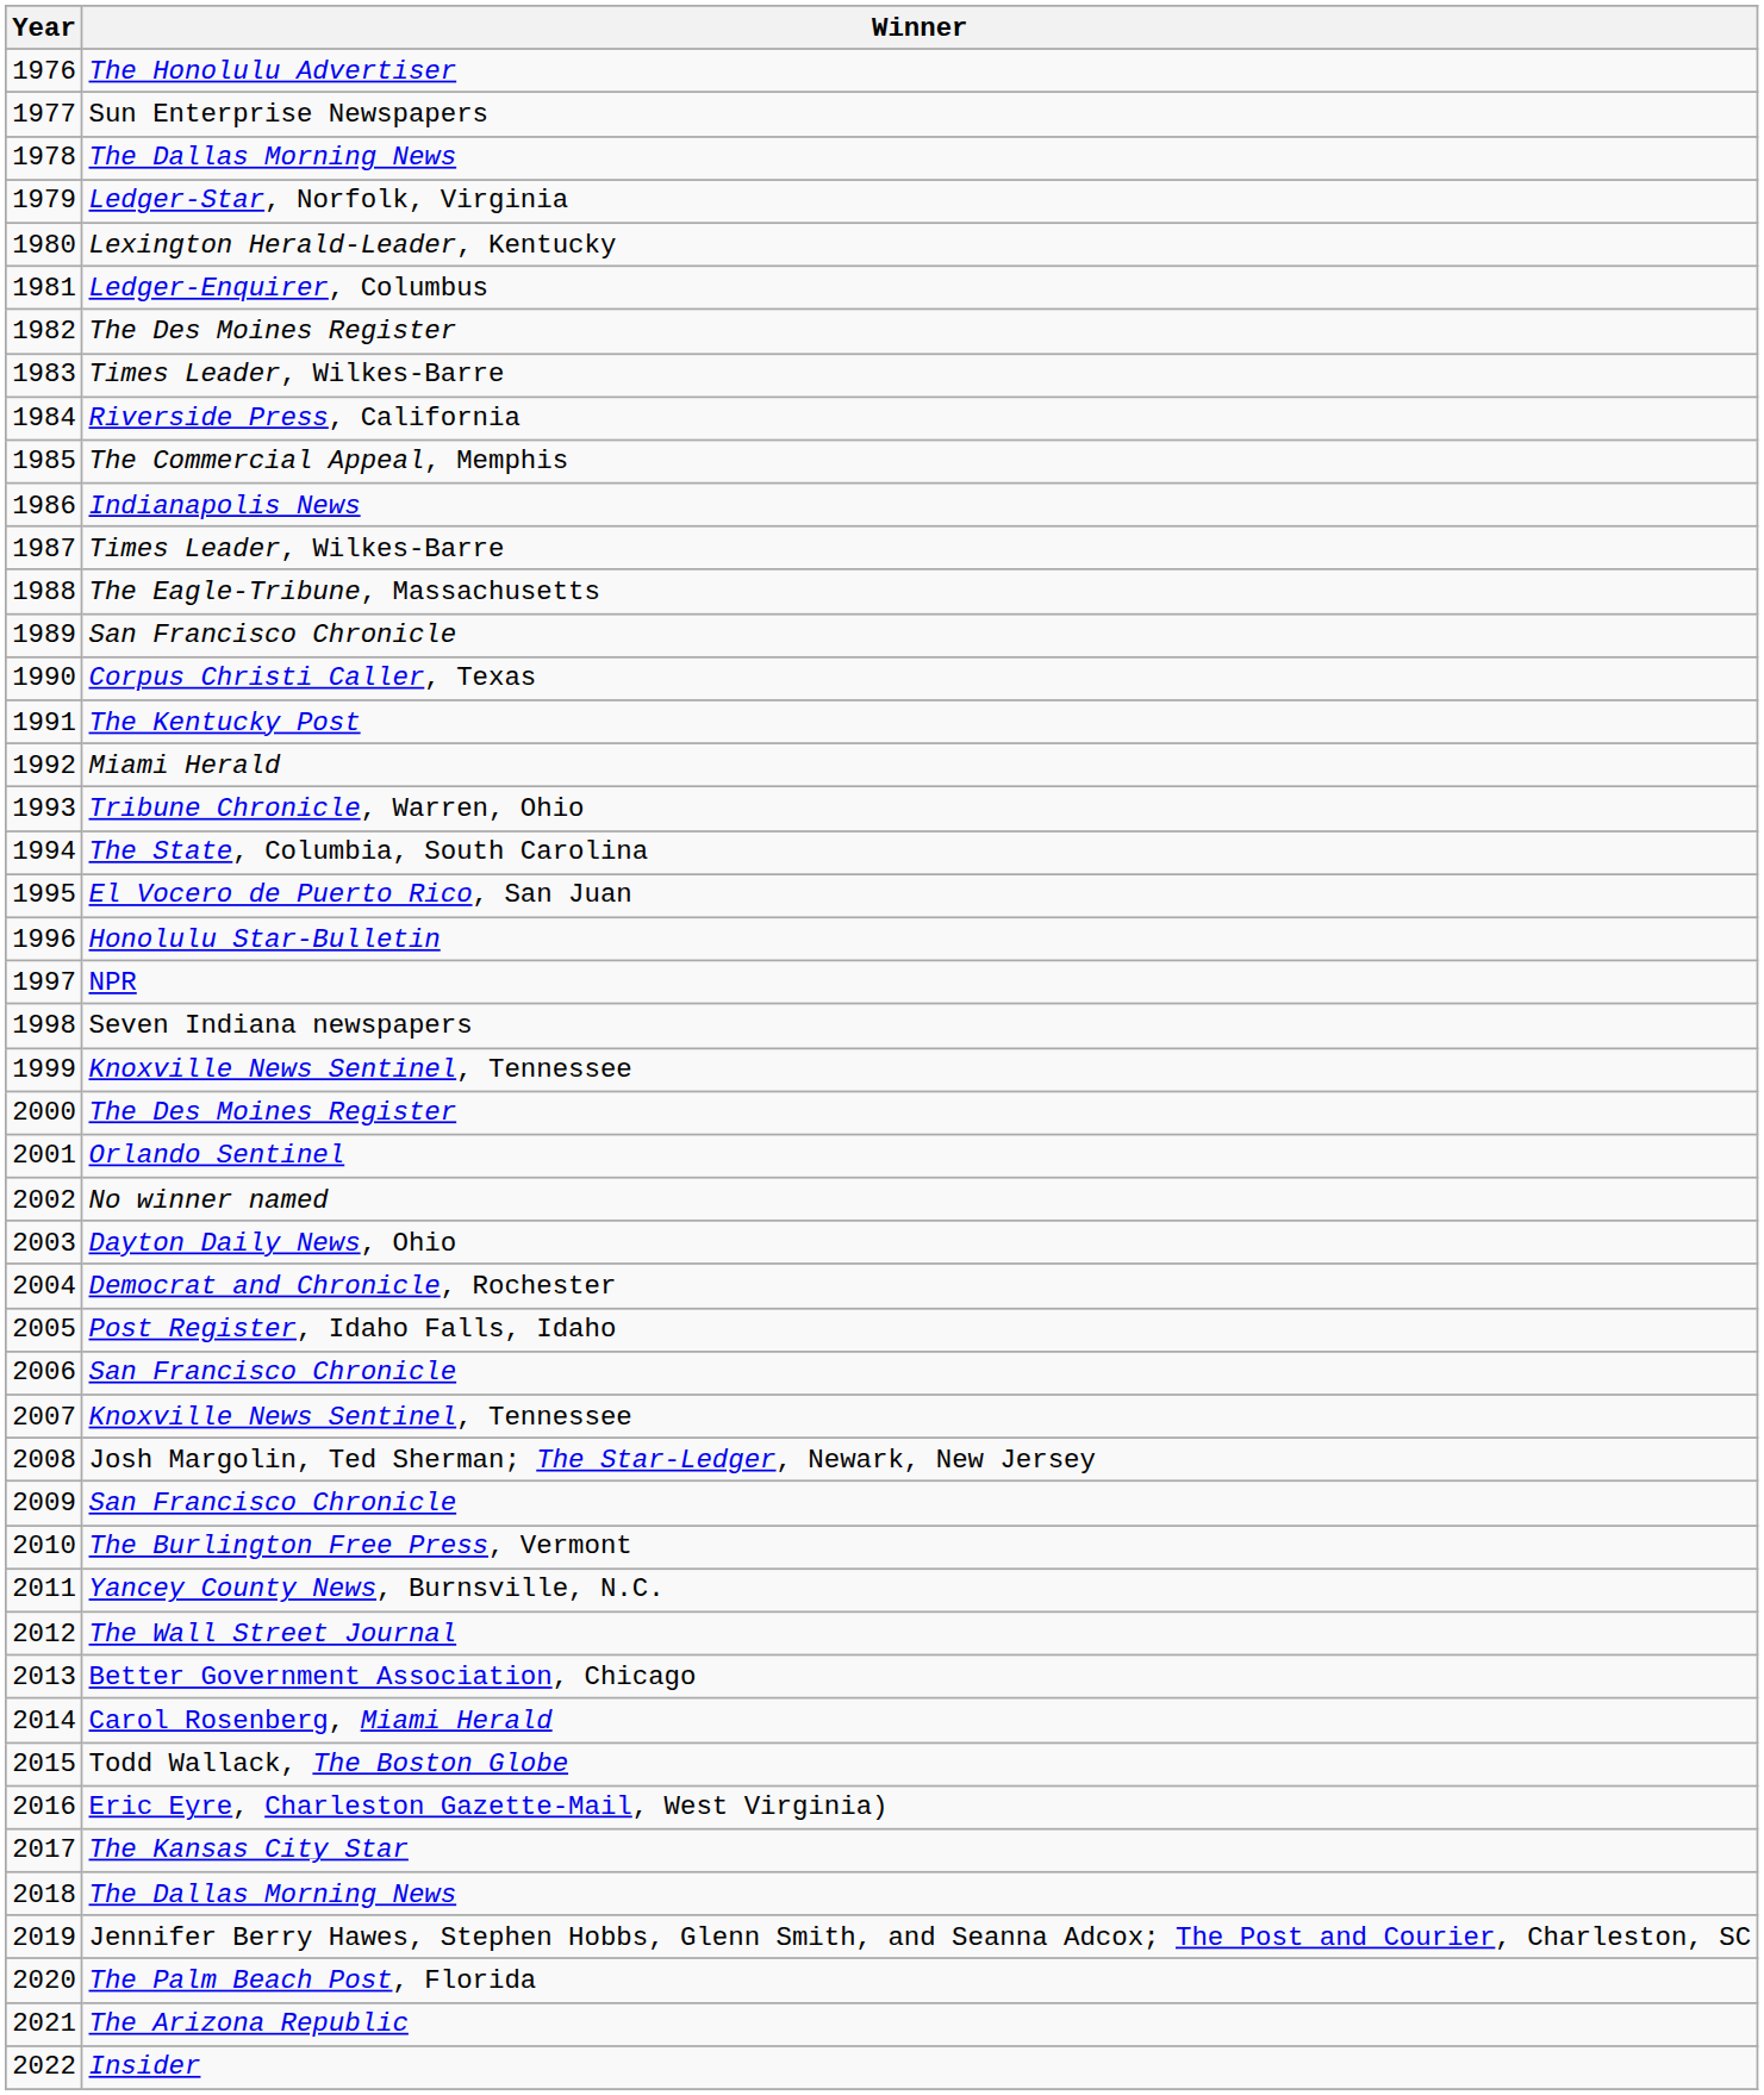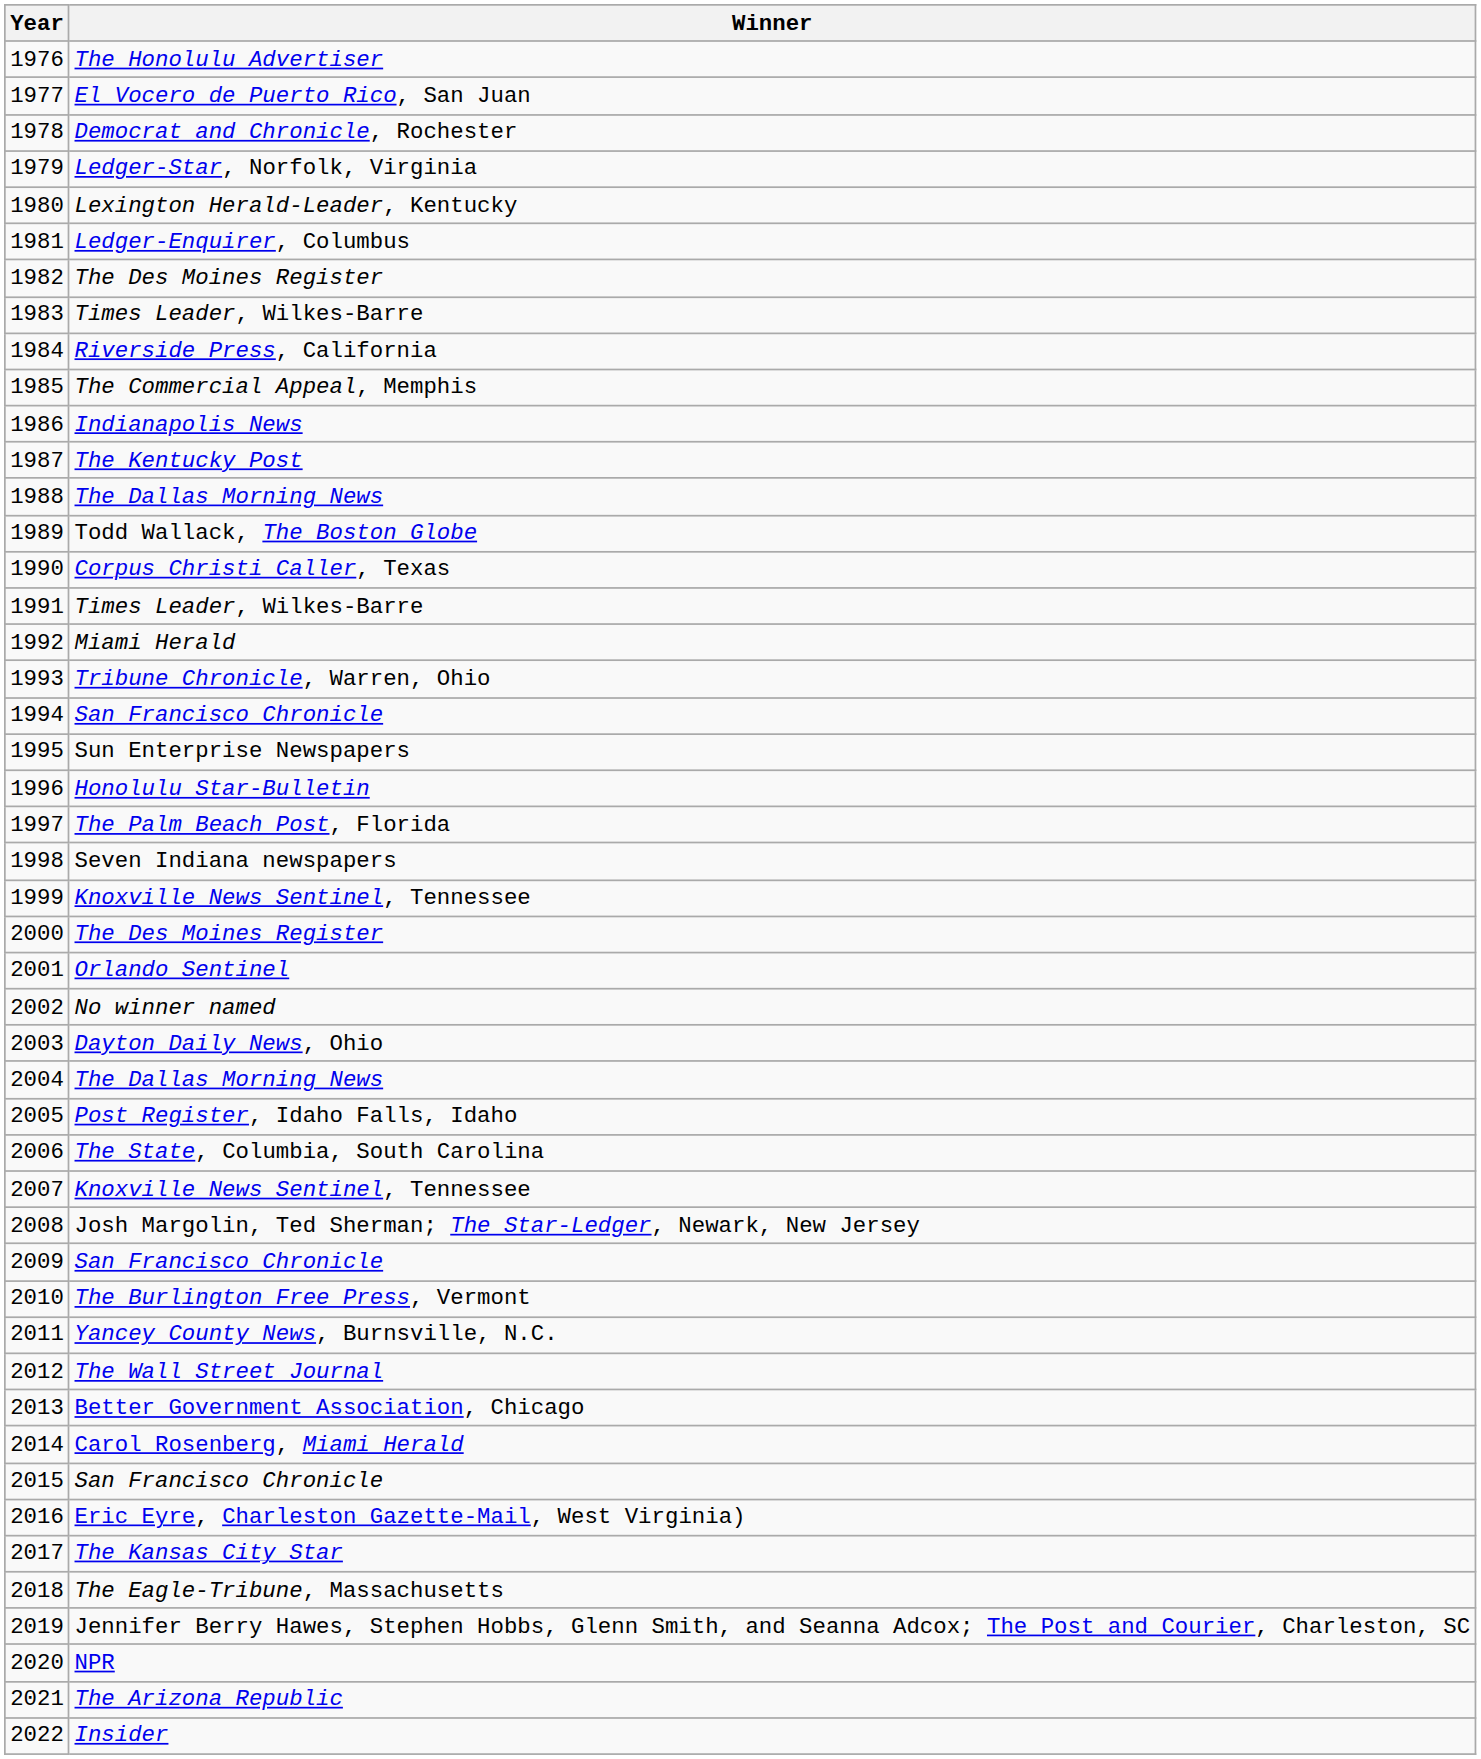1977 | Winner: Sun Enterprise Newspapers -> El Vocero de Puerto Rico, San Juan
1978 | Winner: The Dallas Morning News -> Democrat and Chronicle, Rochester
1987 | Winner: Times Leader, Wilkes-Barre -> The Kentucky Post
1988 | Winner: The Eagle-Tribune, Massachusetts -> The Dallas Morning News
1989 | Winner: San Francisco Chronicle -> Todd Wallack, The Boston Globe
1991 | Winner: The Kentucky Post -> Times Leader, Wilkes-Barre
1994 | Winner: The State, Columbia, South Carolina -> San Francisco Chronicle
1995 | Winner: El Vocero de Puerto Rico, San Juan -> Sun Enterprise Newspapers
1997 | Winner: NPR -> The Palm Beach Post, Florida
2004 | Winner: Democrat and Chronicle, Rochester -> The Dallas Morning News
2006 | Winner: San Francisco Chronicle -> The State, Columbia, South Carolina
2015 | Winner: Todd Wallack, The Boston Globe -> San Francisco Chronicle
2018 | Winner: The Dallas Morning News -> The Eagle-Tribune, Massachusetts
2020 | Winner: The Palm Beach Post, Florida -> NPR
